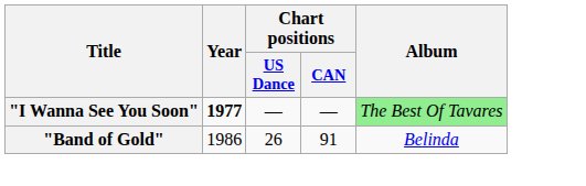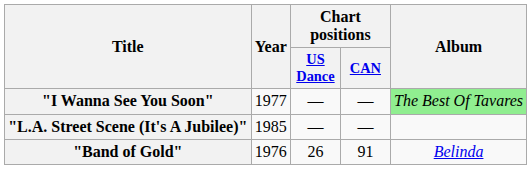"I Wanna See You Soon" | Year: bold -> normal
+ row: "L.A. Street Scene (It's A Jubilee)" | 1985 | — | —
"Band of Gold" | Year: 1986 -> 1976
